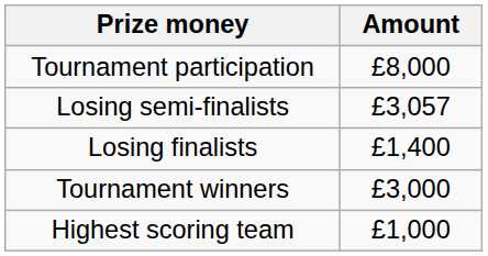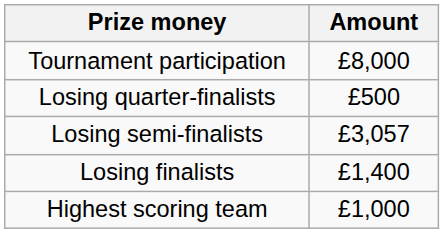+ row: Losing quarter-finalists | £500
- row: Tournament winners | £3,000
